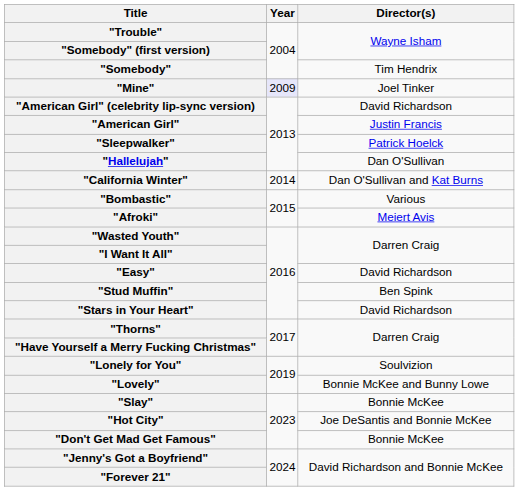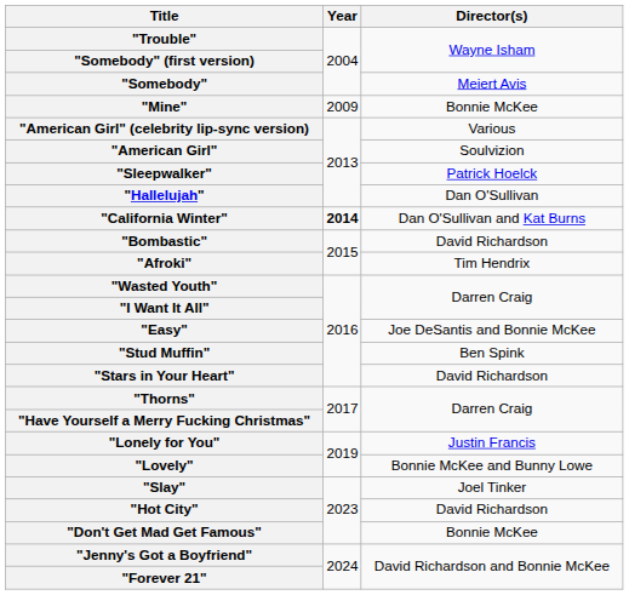"Somebody" | Director(s): Tim Hendrix -> Meiert Avis
"Mine" | Year: lavender background -> no background
"Mine" | Director(s): Joel Tinker -> Bonnie McKee
"American Girl" (celebrity lip-sync version) | Director(s): David Richardson -> Various
"American Girl" | Director(s): Justin Francis -> Soulvizion
"California Winter" | Year: normal -> bold
"Bombastic" | Director(s): Various -> David Richardson
"Afroki" | Director(s): Meiert Avis -> Tim Hendrix
"Easy" | Director(s): David Richardson -> Joe DeSantis and Bonnie McKee
"Lonely for You" | Director(s): Soulvizion -> Justin Francis
"Slay" | Director(s): Bonnie McKee -> Joel Tinker
"Hot City" | Director(s): Joe DeSantis and Bonnie McKee -> David Richardson
